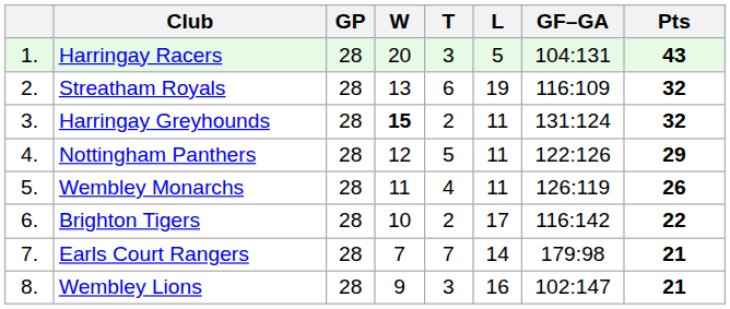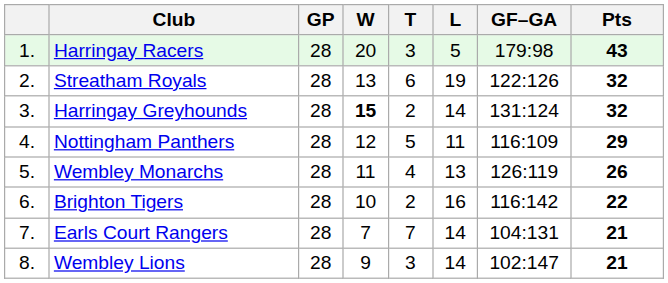Harringay Racers | GF–GA: 104:131 -> 179:98
Streatham Royals | GF–GA: 116:109 -> 122:126
Harringay Greyhounds | L: 11 -> 14
Nottingham Panthers | GF–GA: 122:126 -> 116:109
Wembley Monarchs | L: 11 -> 13
Brighton Tigers | L: 17 -> 16
Earls Court Rangers | GF–GA: 179:98 -> 104:131
Wembley Lions | L: 16 -> 14
